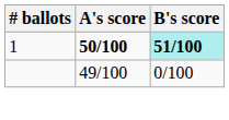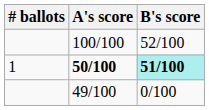+ row: 100/100 | 52/100
